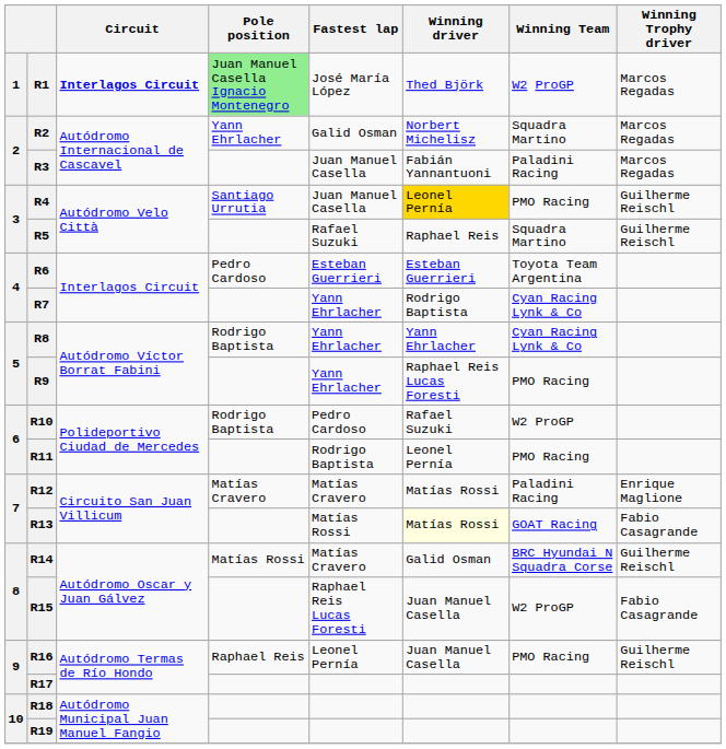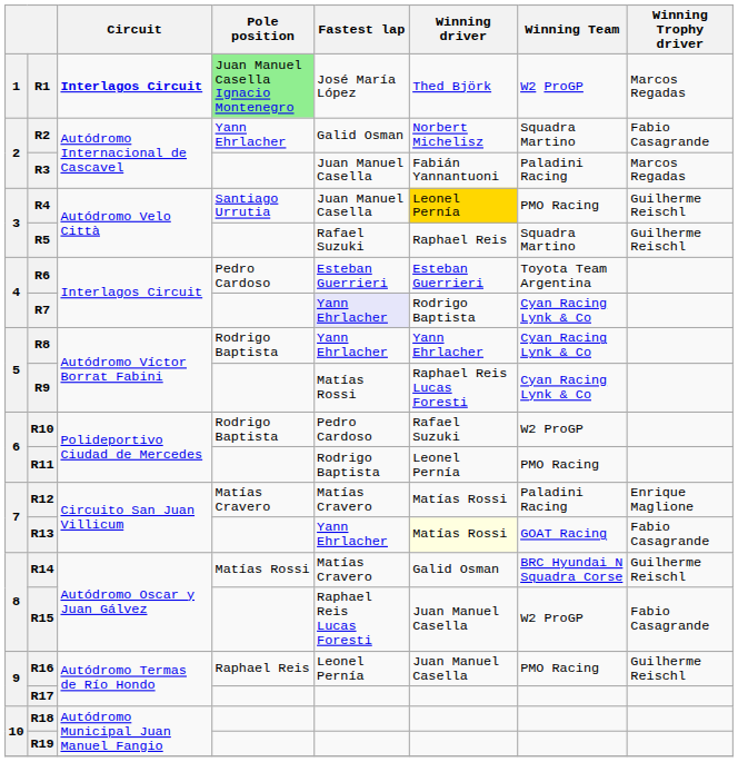R2 | Winning Trophy driver: Marcos Regadas -> Fabio Casagrande
R7 | Fastest lap: no background -> lavender background
R9 | Fastest lap: Yann Ehrlacher -> Matías Rossi
R9 | Winning Team: PMO Racing -> Cyan Racing Lynk & Co
R13 | Fastest lap: Matías Rossi -> Yann Ehrlacher
